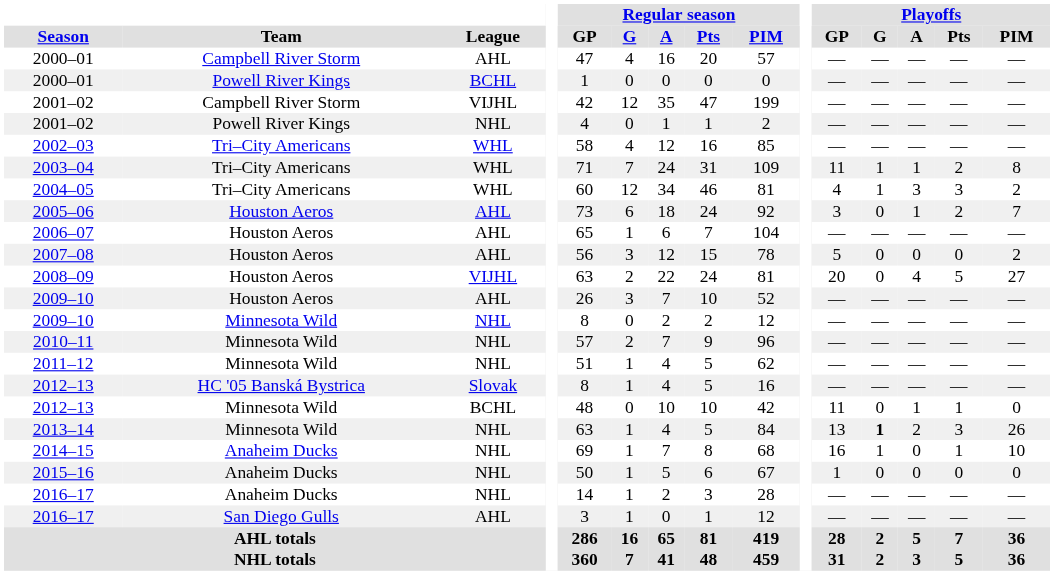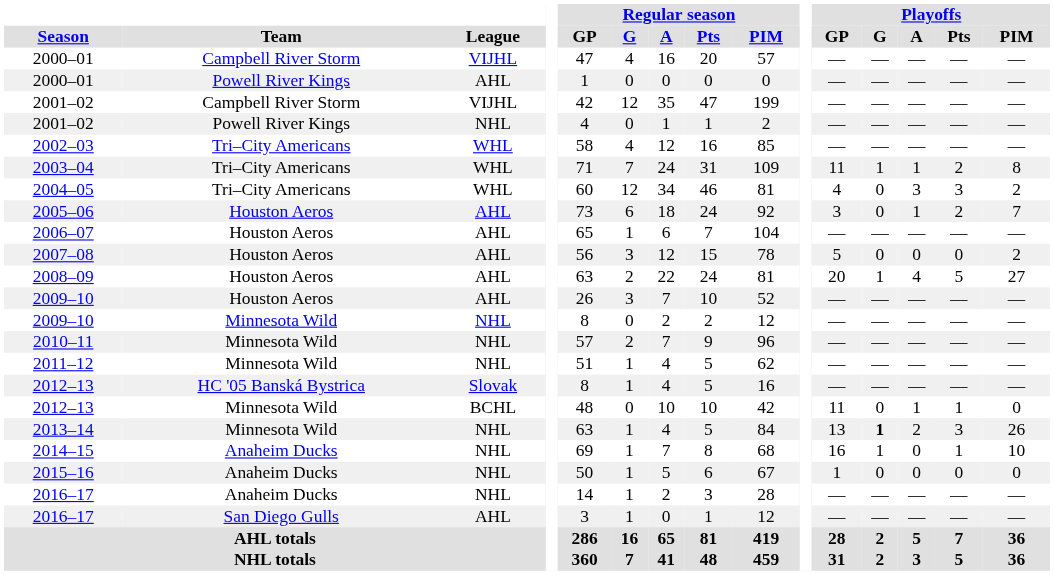2000–01 / Campbell River Storm | League: AHL -> VIJHL
2000–01 / Powell River Kings | League: BCHL -> AHL
2004–05 | Playoffs / G: 1 -> 0
2008–09 | League: VIJHL -> AHL
2008–09 | Playoffs / G: 0 -> 1
